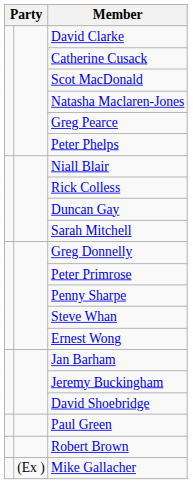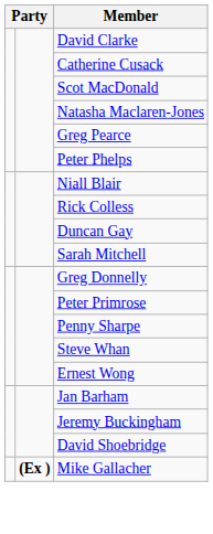- row: Paul Green
- row: Robert Brown
Mike Gallacher | column 2: normal -> bold
